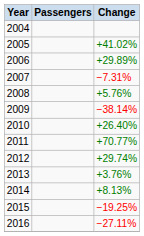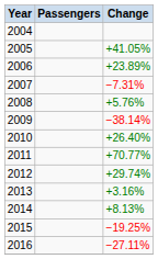2005 | Change: +41.02% -> +41.05%
2006 | Change: +29.89% -> +23.89%
2013 | Change: +3.76% -> +3.16%
